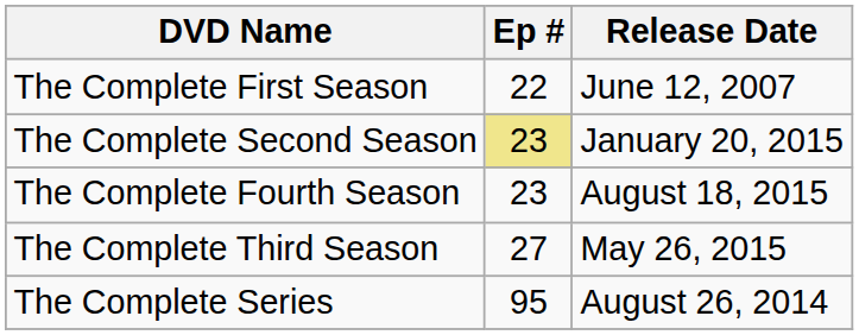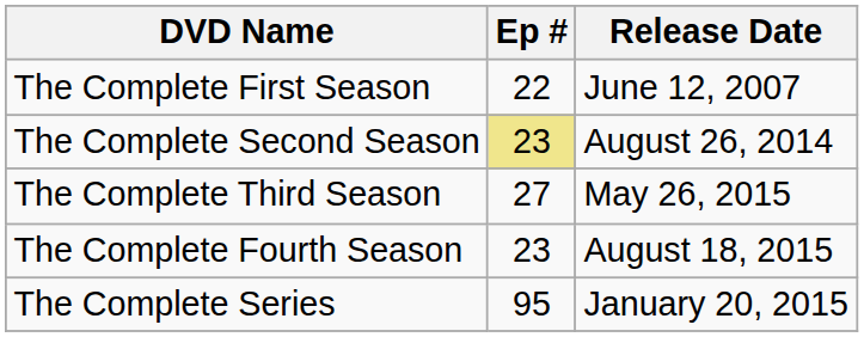The Complete Second Season | Release Date: January 20, 2015 -> August 26, 2014
rows swapped: The Complete Third Season <-> The Complete Fourth Season
The Complete Series | Release Date: August 26, 2014 -> January 20, 2015
